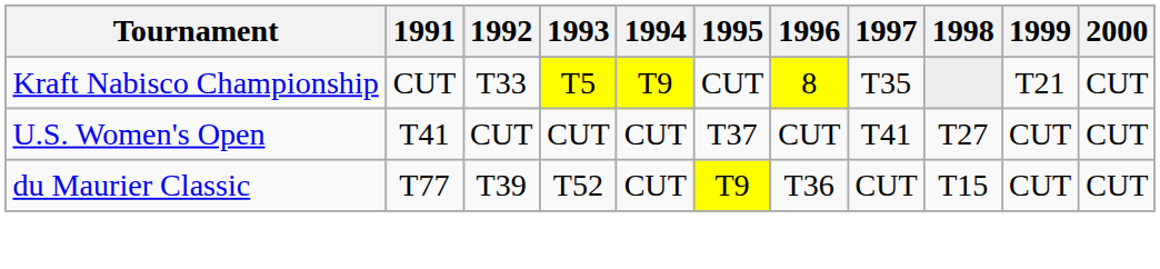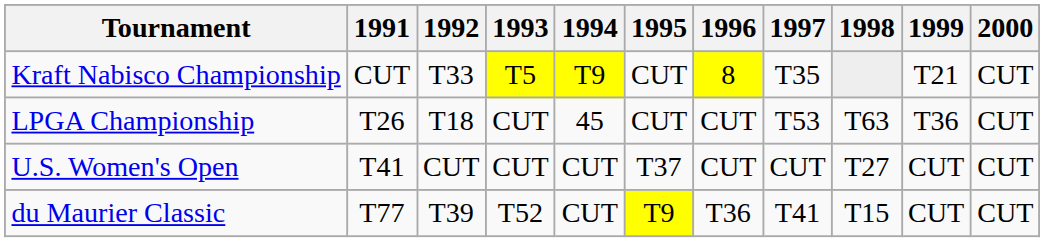+ row: LPGA Championship | T26 | T18 | CUT | 45 | CUT | CUT | T53 | T63 | T36 | CUT
U.S. Women's Open | 1997: T41 -> CUT
du Maurier Classic | 1997: CUT -> T41
